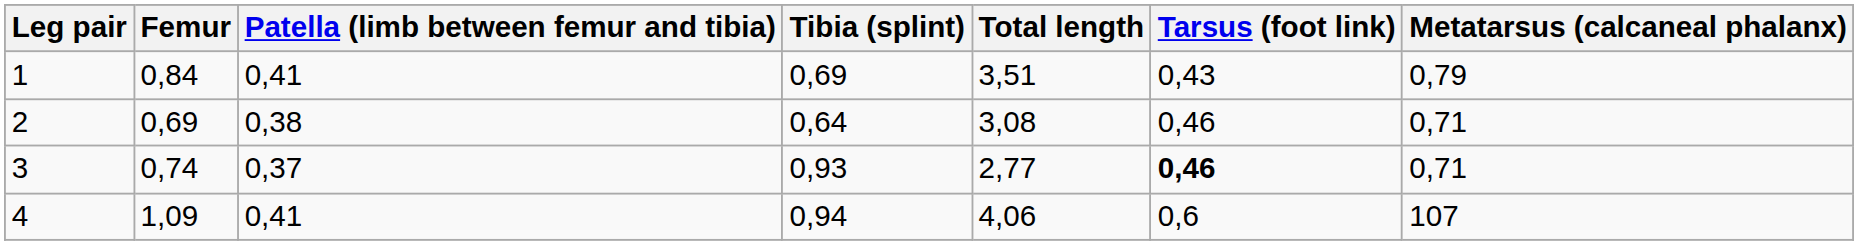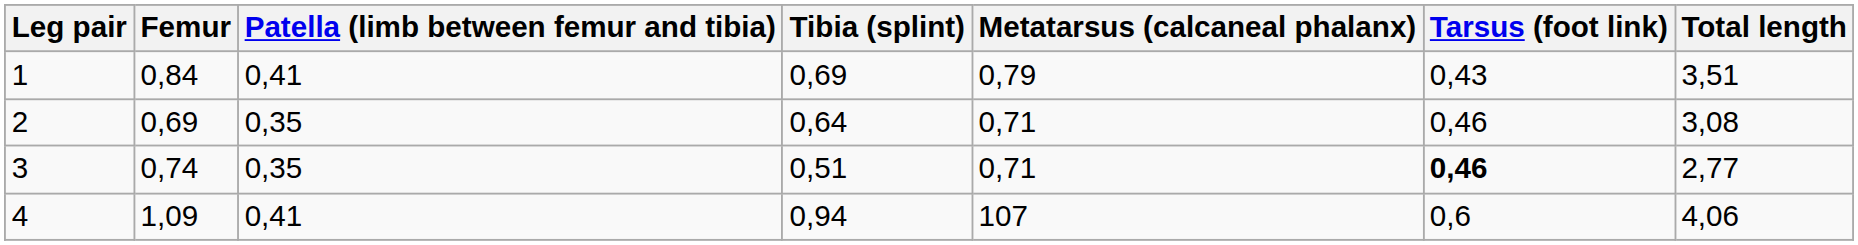columns swapped: Metatarsus (calcaneal phalanx) <-> Total length
2 | Patella (limb between femur and tibia): 0,38 -> 0,35
3 | Patella (limb between femur and tibia): 0,37 -> 0,35
3 | Tibia (splint): 0,93 -> 0,51
